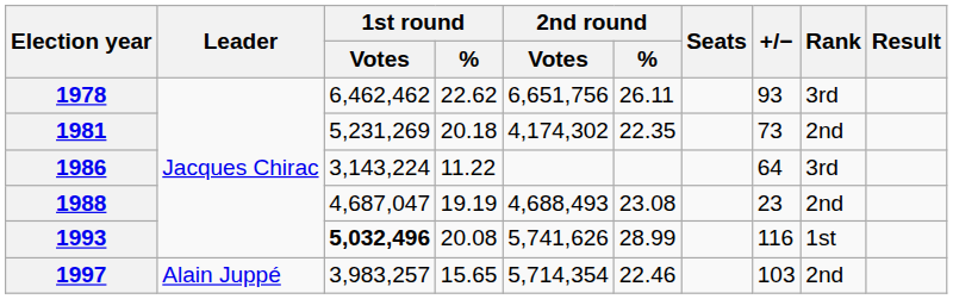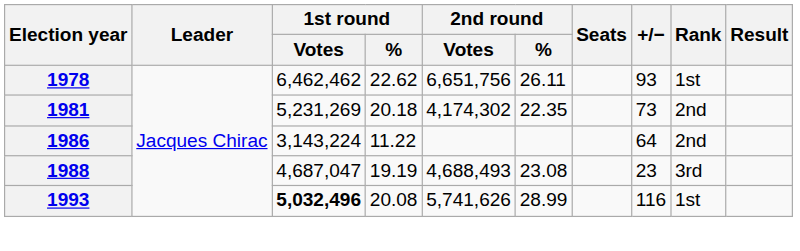1978 | Rank: 3rd -> 1st
1986 | Rank: 3rd -> 2nd
1988 | Rank: 2nd -> 3rd
- row: 1997 | Alain Juppé | 3,983,257 | 15.65 | 5,714,354 | 22.46 | 103 | 2nd
